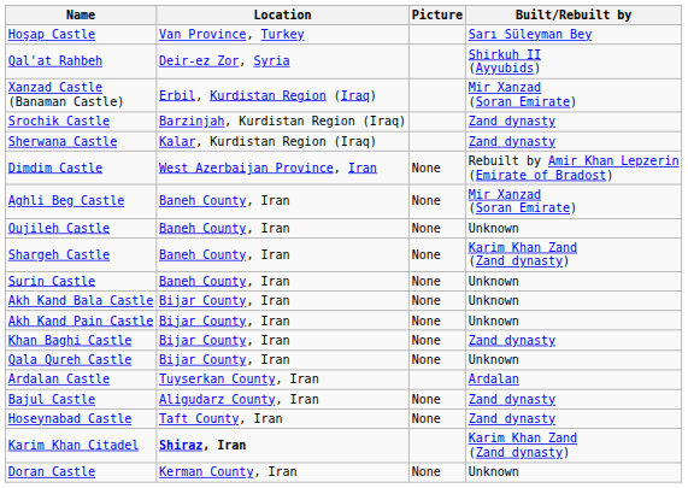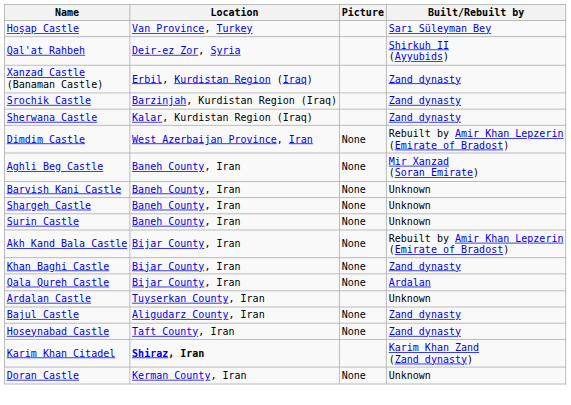Xanzad Castle (Banaman Castle) | Built/Rebuilt by: Mir Xanzad (Soran Emirate) -> Zand dynasty
+ row: Barvish Kani Castle | Baneh County, Iran | None | Unknown
- row: Qujileh Castle | Baneh County, Iran | None | Unknown
Shargeh Castle | Built/Rebuilt by: Karim Khan Zand (Zand dynasty) -> Unknown
Akh Kand Bala Castle | Built/Rebuilt by: Unknown -> Rebuilt by Amir Khan Lepzerin (Emirate of Bradost)
- row: Akh Kand Pain Castle | Bijar County, Iran | None | Unknown
Qala Qureh Castle | Built/Rebuilt by: Unknown -> Ardalan
Ardalan Castle | Built/Rebuilt by: Ardalan -> Unknown
